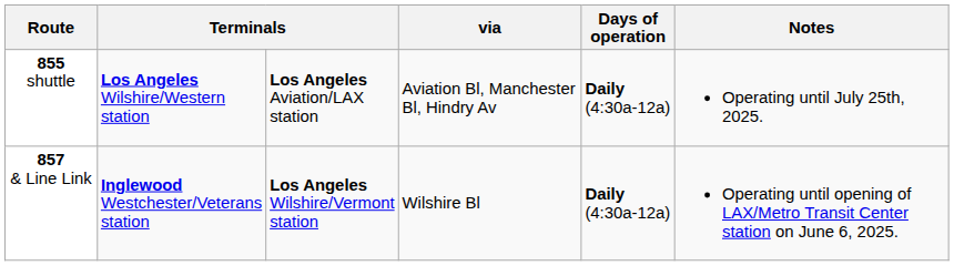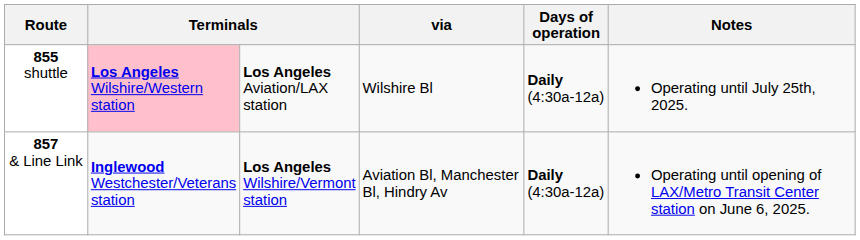855 shuttle | column 2: no background -> pink background
855 shuttle | via: Aviation Bl, Manchester Bl, Hindry Av -> Wilshire Bl
857 & Line Link | via: Wilshire Bl -> Aviation Bl, Manchester Bl, Hindry Av
